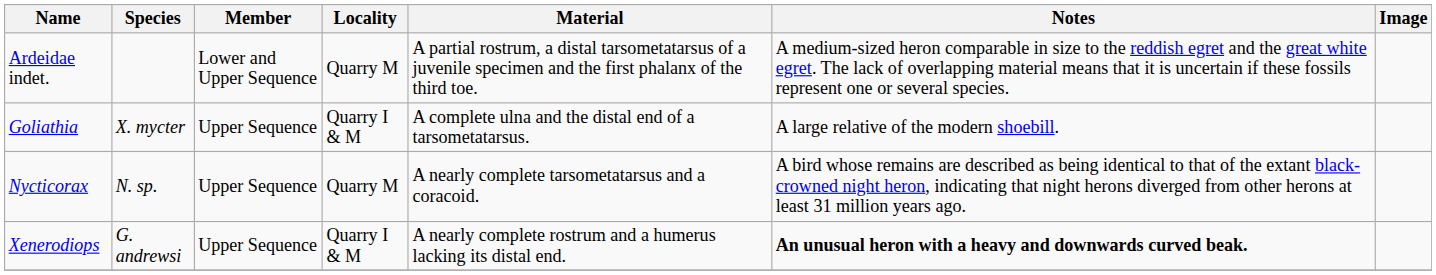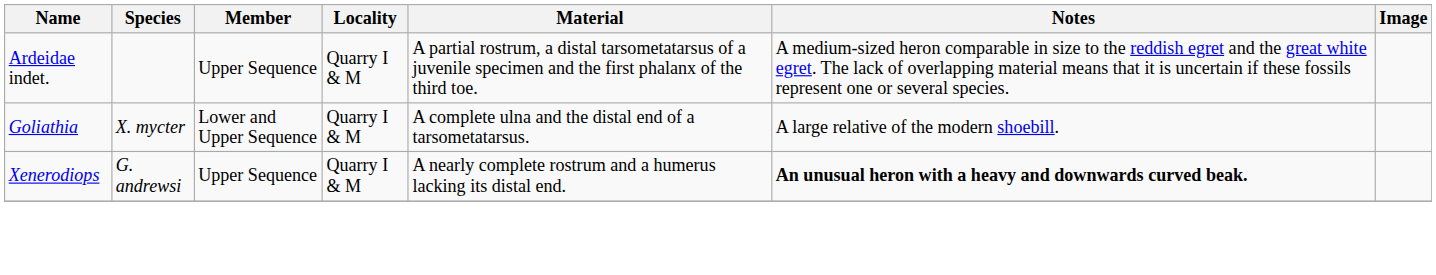Ardeidae indet. | Member: Lower and Upper Sequence -> Upper Sequence
Ardeidae indet. | Locality: Quarry M -> Quarry I & M
Goliathia | Member: Upper Sequence -> Lower and Upper Sequence
- row: Nycticorax | N. sp. | Upper Sequence | Quarry M | A nearly complete tarsometatarsus and a coracoid. | A bird whose remains are described as being identical to that of the extant black-crowned night heron, indicating that night herons diverged from other herons at least 31 million years ago.
